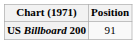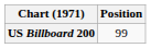US Billboard 200 | Position: 91 -> 99
